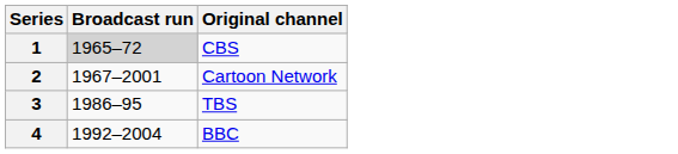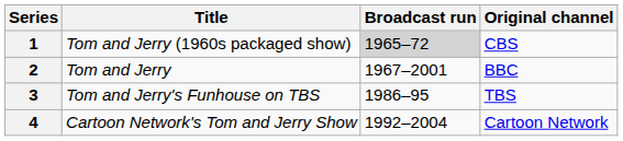+ column: Title | Tom and Jerry (1960s packaged show) | Tom and Jerry | Tom and Jerry's Funhouse on TBS | Cartoon Network's Tom and Jerry Show
2 | Original channel: Cartoon Network -> BBC
4 | Original channel: BBC -> Cartoon Network
